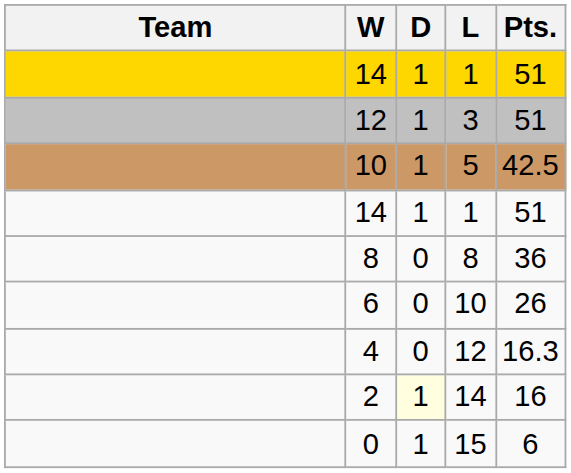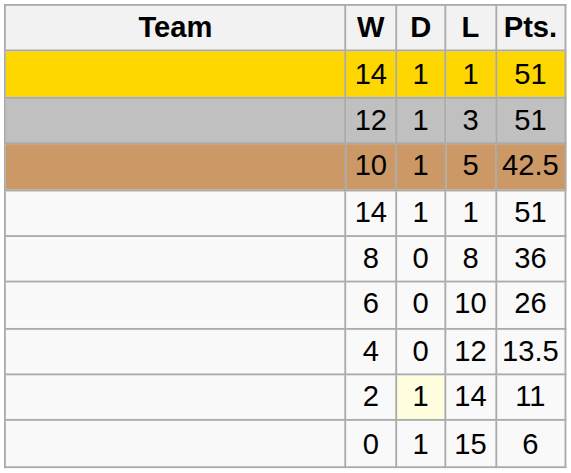4 | Pts.: 16.3 -> 13.5
2 | Pts.: 16 -> 11
